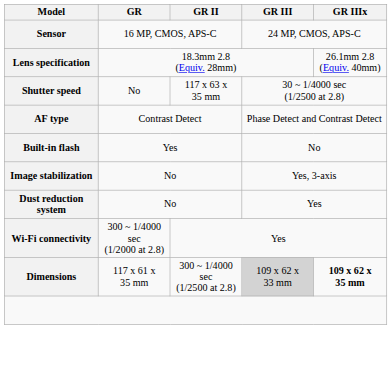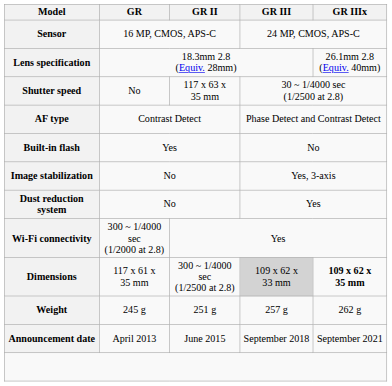+ row: Weight | 245 g | 251 g | 257 g | 262 g
+ row: Announcement date | April 2013 | June 2015 | September 2018 | September 2021
